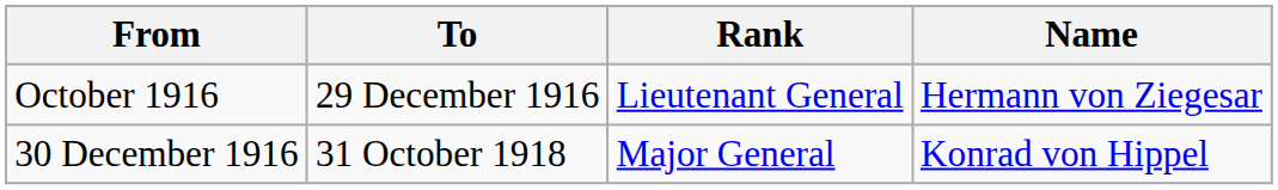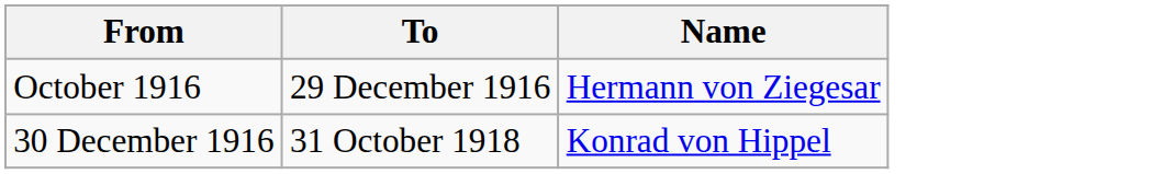- column: Rank | Lieutenant General | Major General
